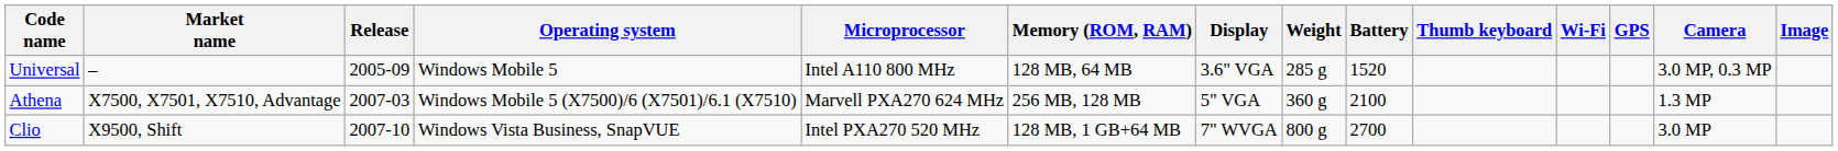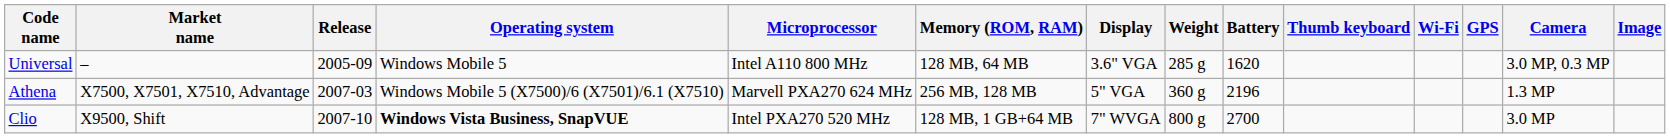Universal | Battery: 1520 -> 1620
Athena | Battery: 2100 -> 2196
Clio | Operating system: normal -> bold
